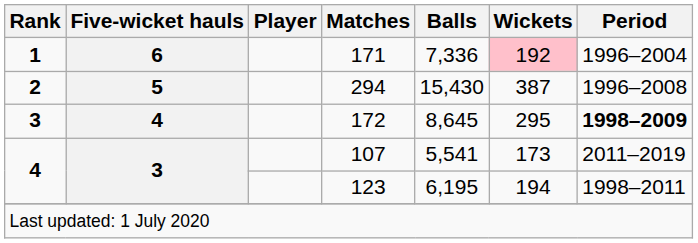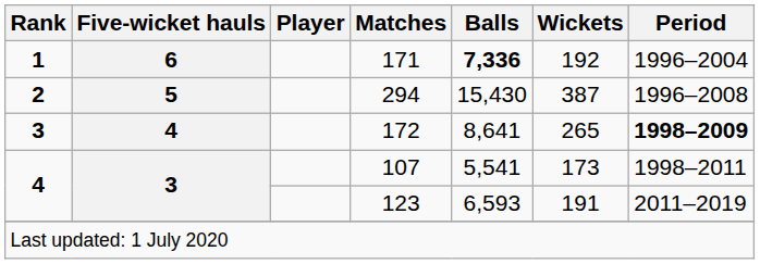171 | Balls: normal -> bold
171 | Wickets: pink background -> no background
172 | Balls: 8,645 -> 8,641
172 | Wickets: 295 -> 265
107 | Period: 2011–2019 -> 1998–2011
123 | Balls: 6,195 -> 6,593
123 | Wickets: 194 -> 191
123 | Period: 1998–2011 -> 2011–2019
